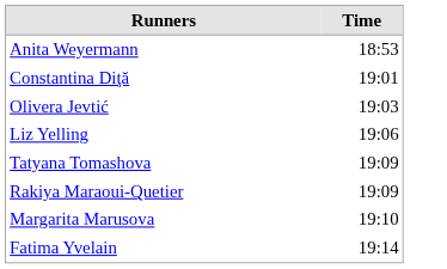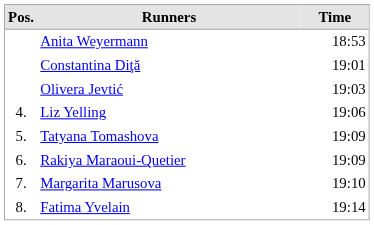+ column: Pos. | 4. | 5. | 6. | 7. | 8.
